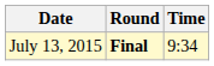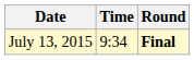columns swapped: Time <-> Round
